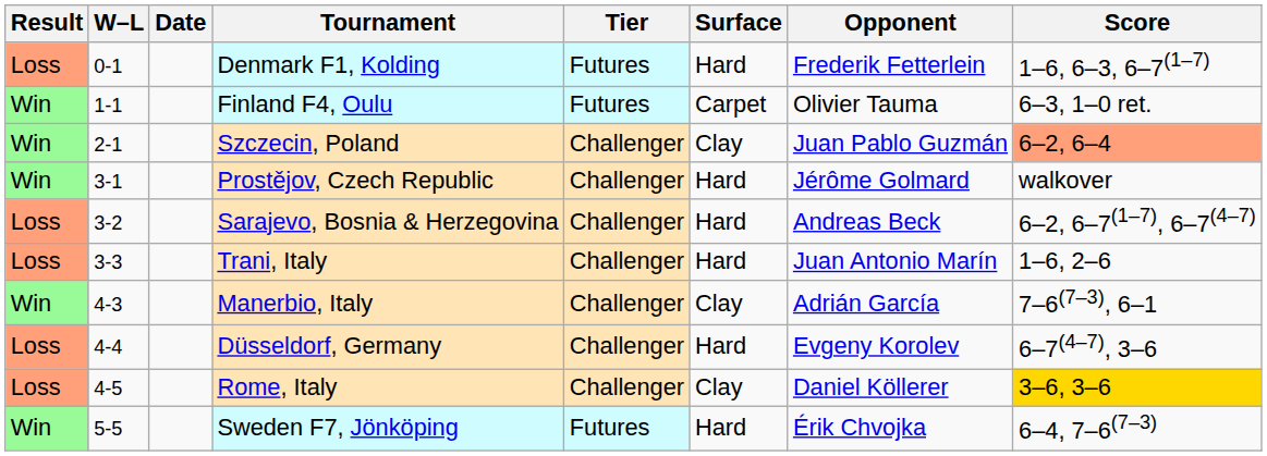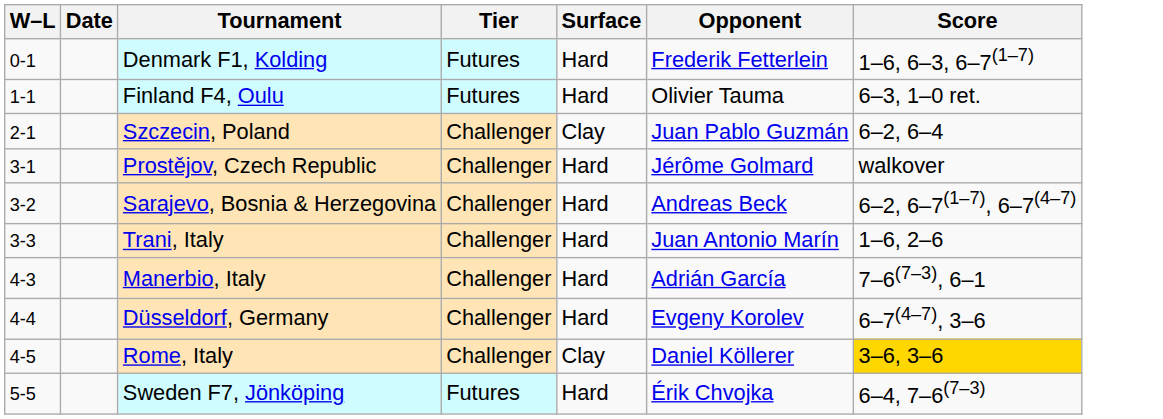- column: Result | Loss | Win | Win | Win | Loss | Loss | Win | Loss | Loss | Win
Finland F4, Oulu | Surface: Carpet -> Hard
Szczecin, Poland | Score: lightsalmon background -> no background
Manerbio, Italy | Surface: Clay -> Hard
